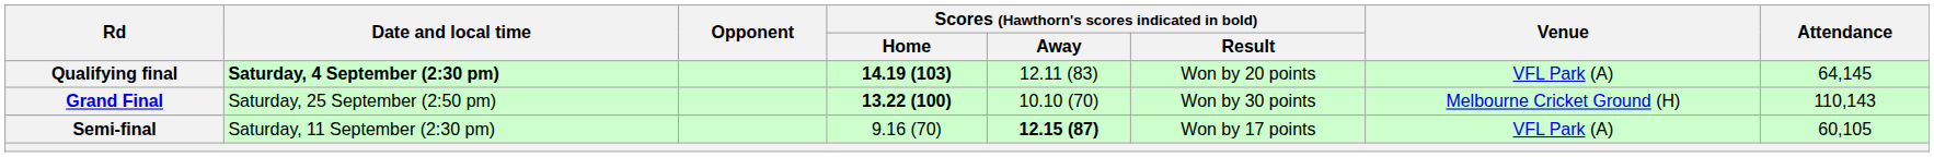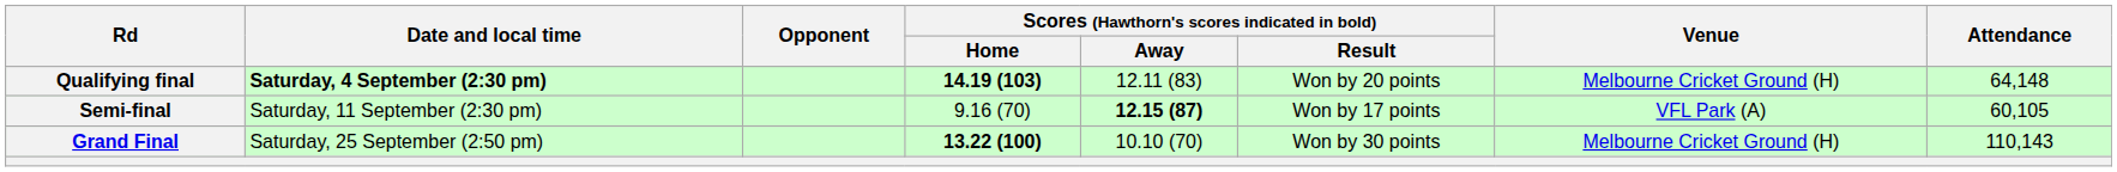Qualifying final | Venue: VFL Park (A) -> Melbourne Cricket Ground (H)
Qualifying final | Attendance: 64,145 -> 64,148
rows swapped: Semi-final <-> Grand Final
